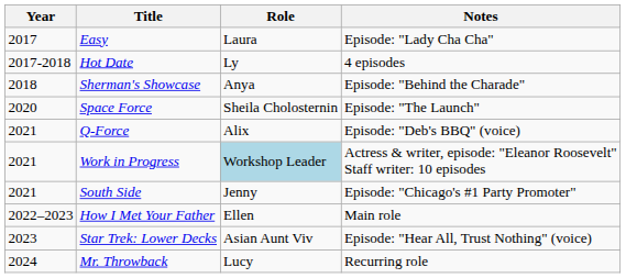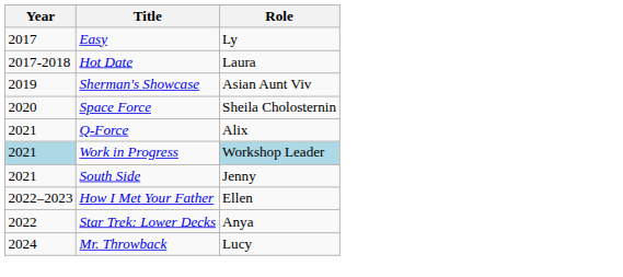- column: Notes | Episode: "Lady Cha Cha" | 4 episodes | Episode: "Behind the Charade" | Episode: "The Launch" | Episode: "Deb's BBQ" (voice) | Actress & writer, episode: "Eleanor Roosevelt" Staff writer: 10 episodes | Episode: "Chicago's #1 Party Promoter" | Main role | Episode: "Hear All, Trust Nothing" (voice) | Recurring role
Easy | Role: Laura -> Ly
Hot Date | Role: Ly -> Laura
Sherman's Showcase | Year: 2018 -> 2019
Sherman's Showcase | Role: Anya -> Asian Aunt Viv
Work in Progress | Year: no background -> lightblue background
Star Trek: Lower Decks | Year: 2023 -> 2022
Star Trek: Lower Decks | Role: Asian Aunt Viv -> Anya
